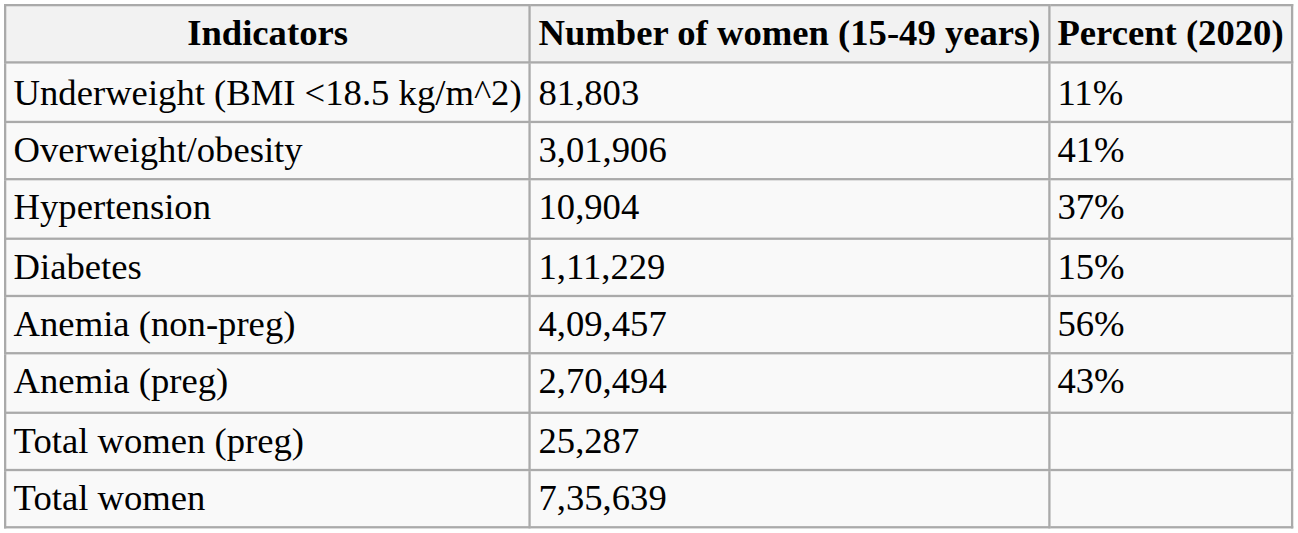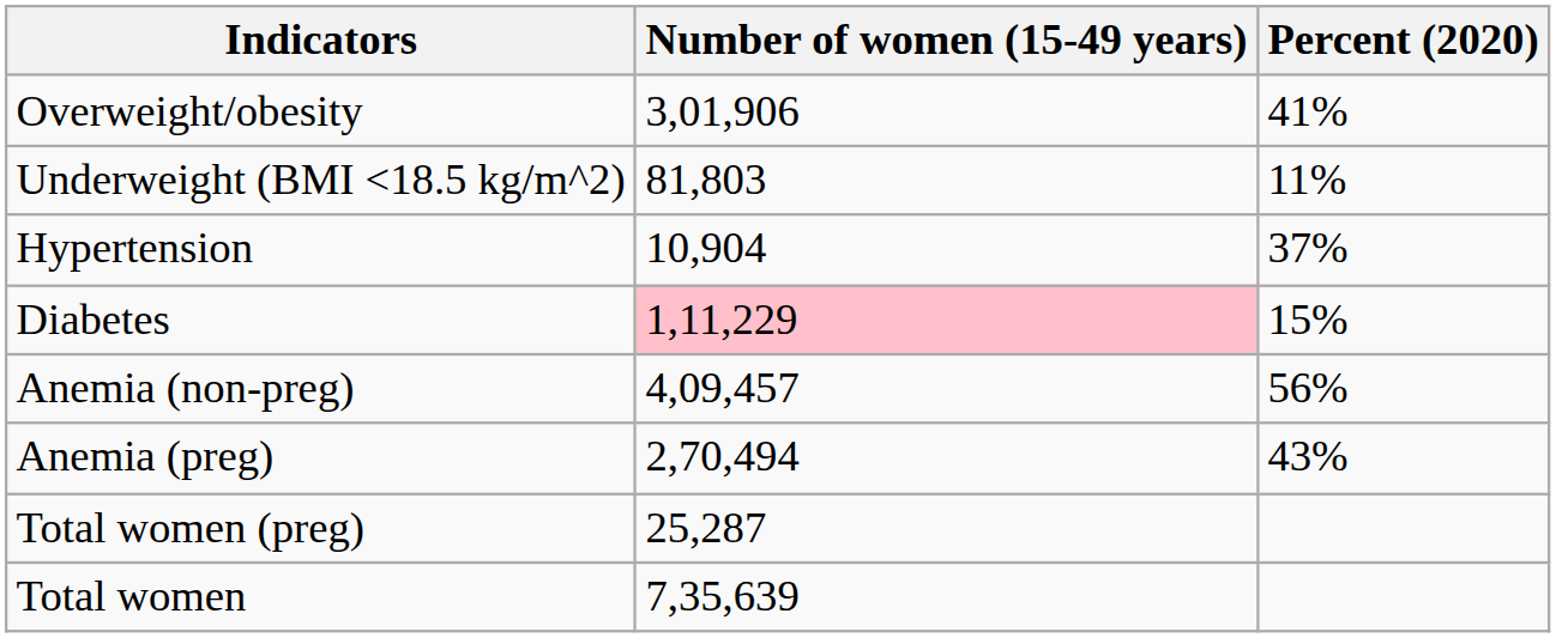rows swapped: Underweight (BMI <18.5 kg/m^2) <-> Overweight/obesity
Diabetes | Number of women (15-49 years): no background -> pink background
